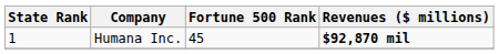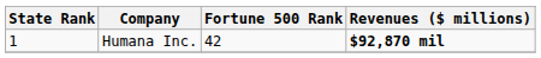Humana Inc. | Fortune 500 Rank: 45 -> 42
